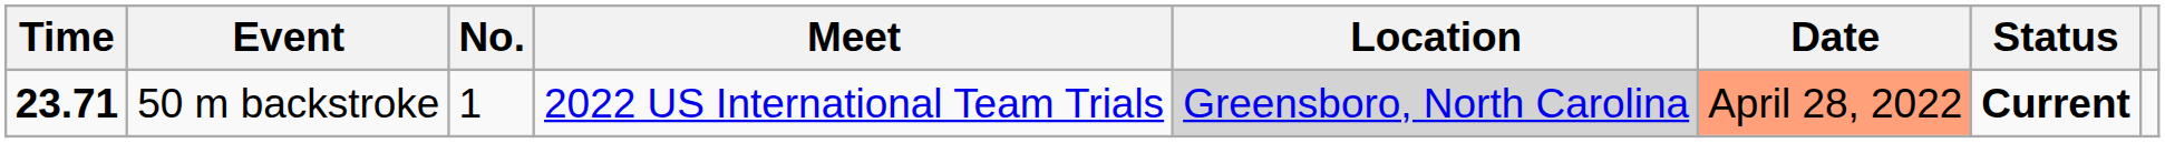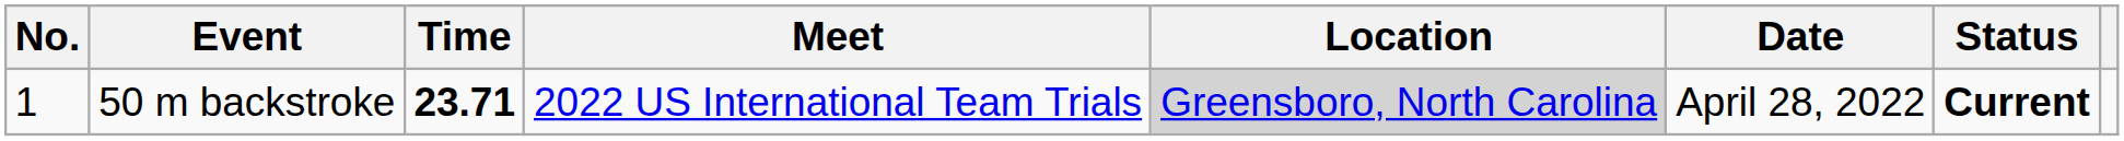columns swapped: No. <-> Time
50 m backstroke | Date: lightsalmon background -> no background
